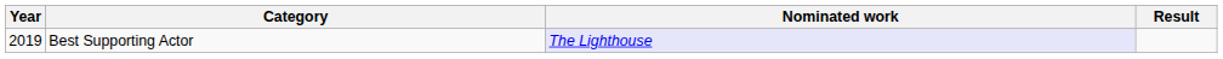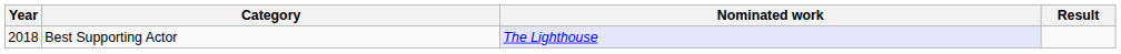Best Supporting Actor | Year: 2019 -> 2018
